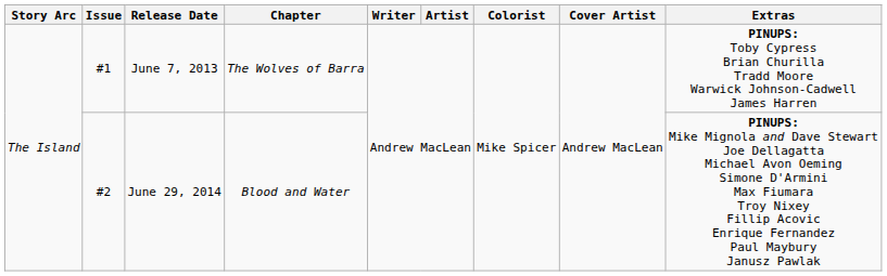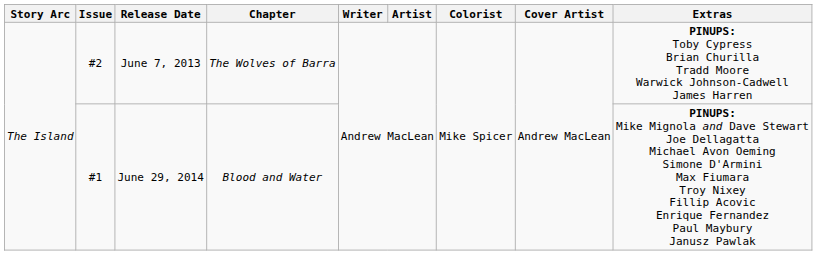June 7, 2013 | Issue: #1 -> #2
June 29, 2014 | Issue: #2 -> #1
